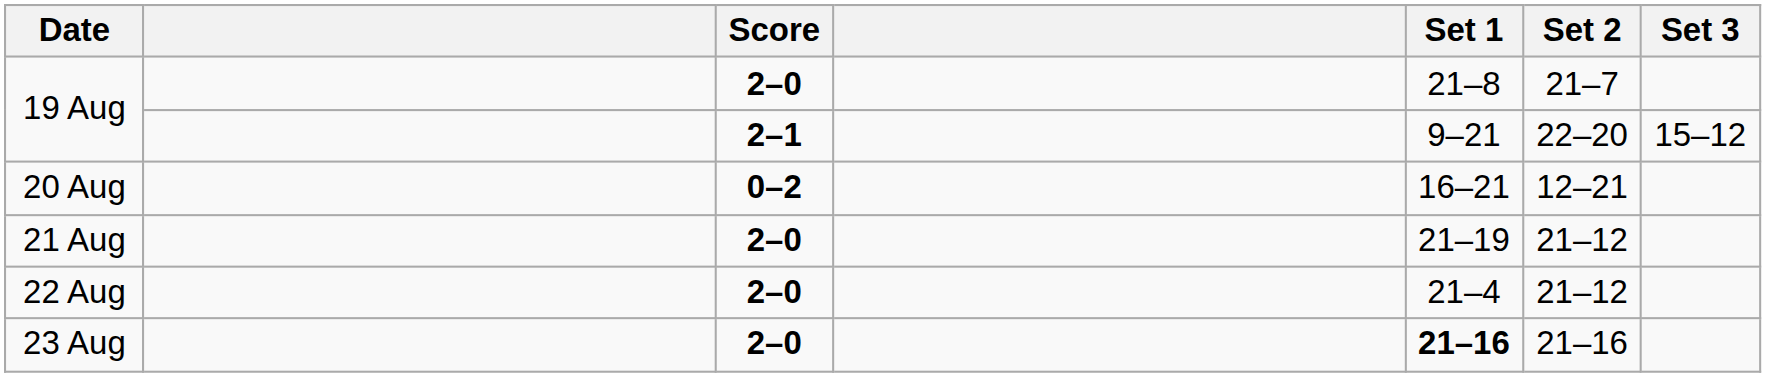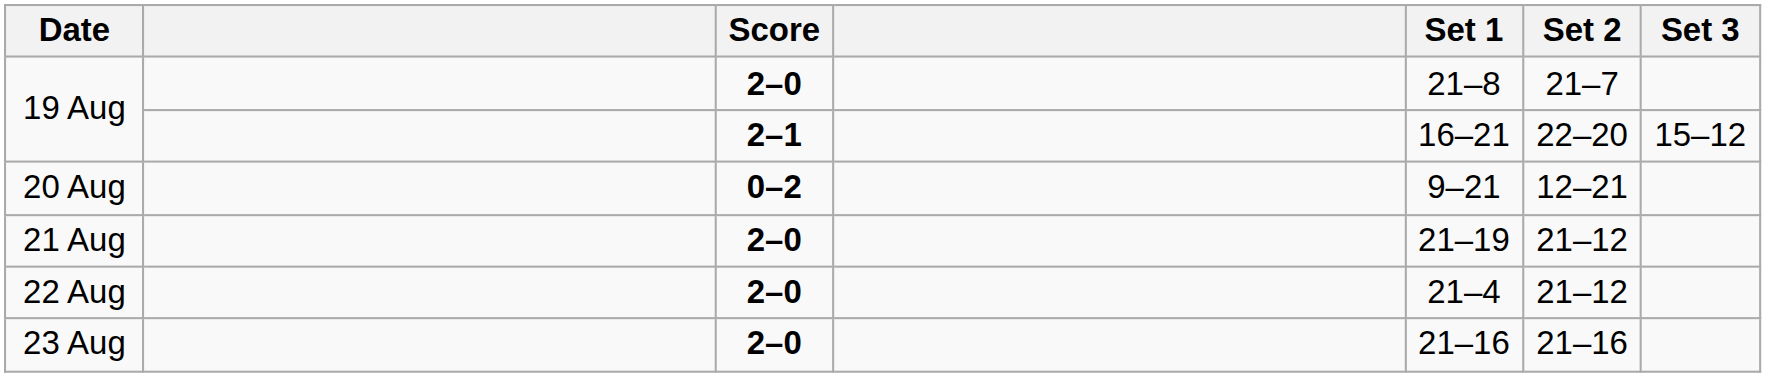19 Aug / 2–1 | Set 1: 9–21 -> 16–21
20 Aug | Set 1: 16–21 -> 9–21
23 Aug | Set 1: bold -> normal
